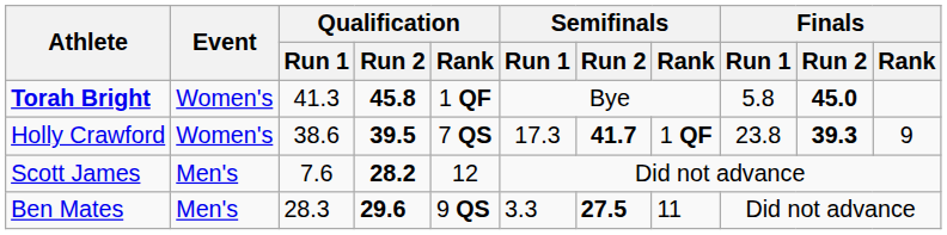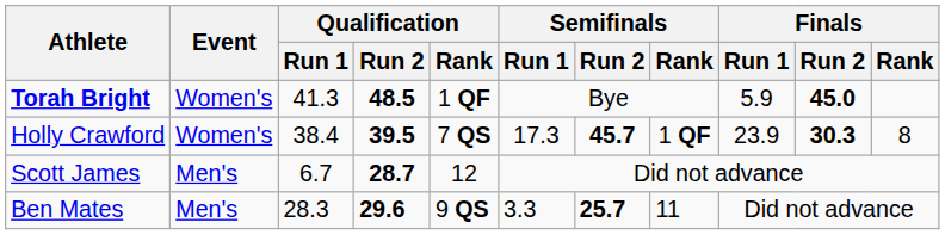Torah Bright | Qualification / Run 2: 45.8 -> 48.5
Torah Bright | Finals / Run 1: 5.8 -> 5.9
Holly Crawford | Qualification / Run 1: 38.6 -> 38.4
Holly Crawford | Semifinals / Run 2: 41.7 -> 45.7
Holly Crawford | Finals / Run 1: 23.8 -> 23.9
Holly Crawford | Finals / Run 2: 39.3 -> 30.3
Holly Crawford | Finals / Rank: 9 -> 8
Scott James | Qualification / Run 1: 7.6 -> 6.7
Scott James | Qualification / Run 2: 28.2 -> 28.7
Ben Mates | Semifinals / Run 2: 27.5 -> 25.7
